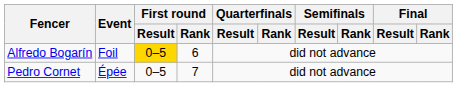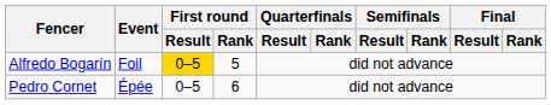Alfredo Bogarín | First round / Rank: 6 -> 5
Pedro Cornet | First round / Rank: 7 -> 6
